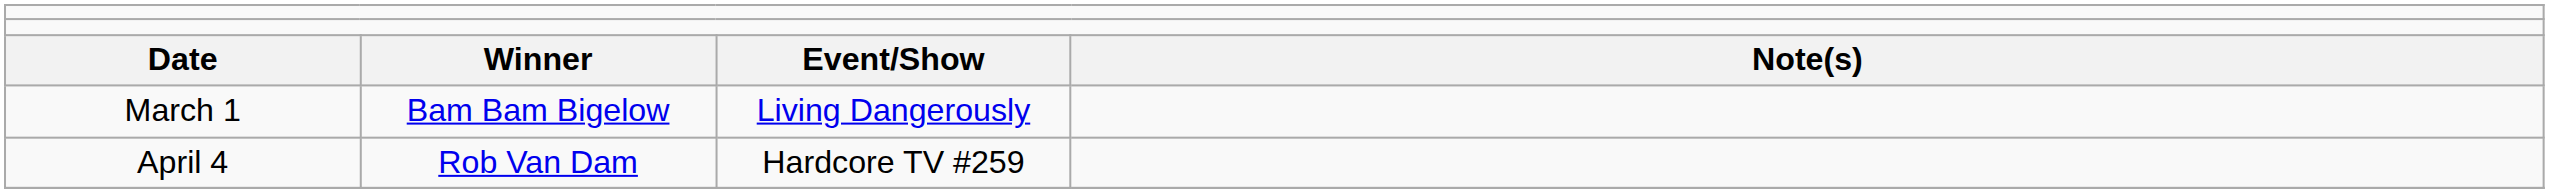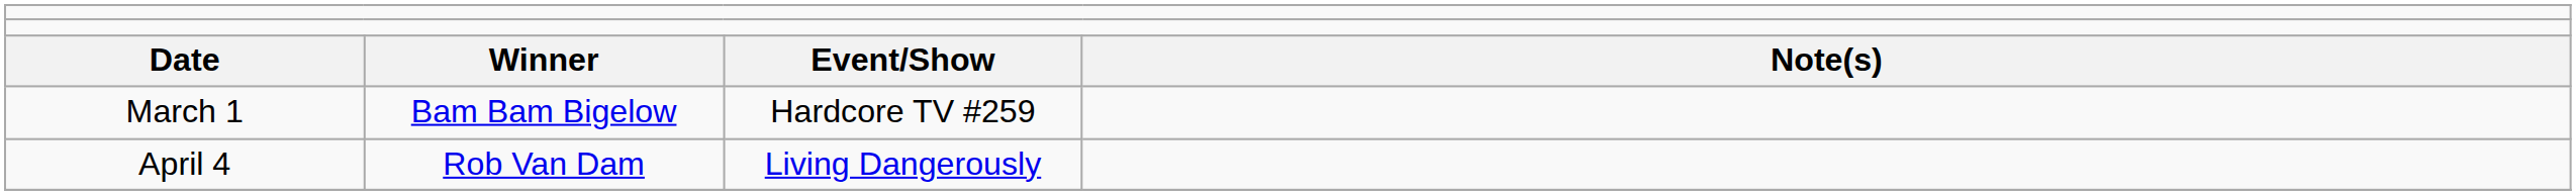March 1 | column 3: Living Dangerously -> Hardcore TV #259
April 4 | column 3: Hardcore TV #259 -> Living Dangerously
